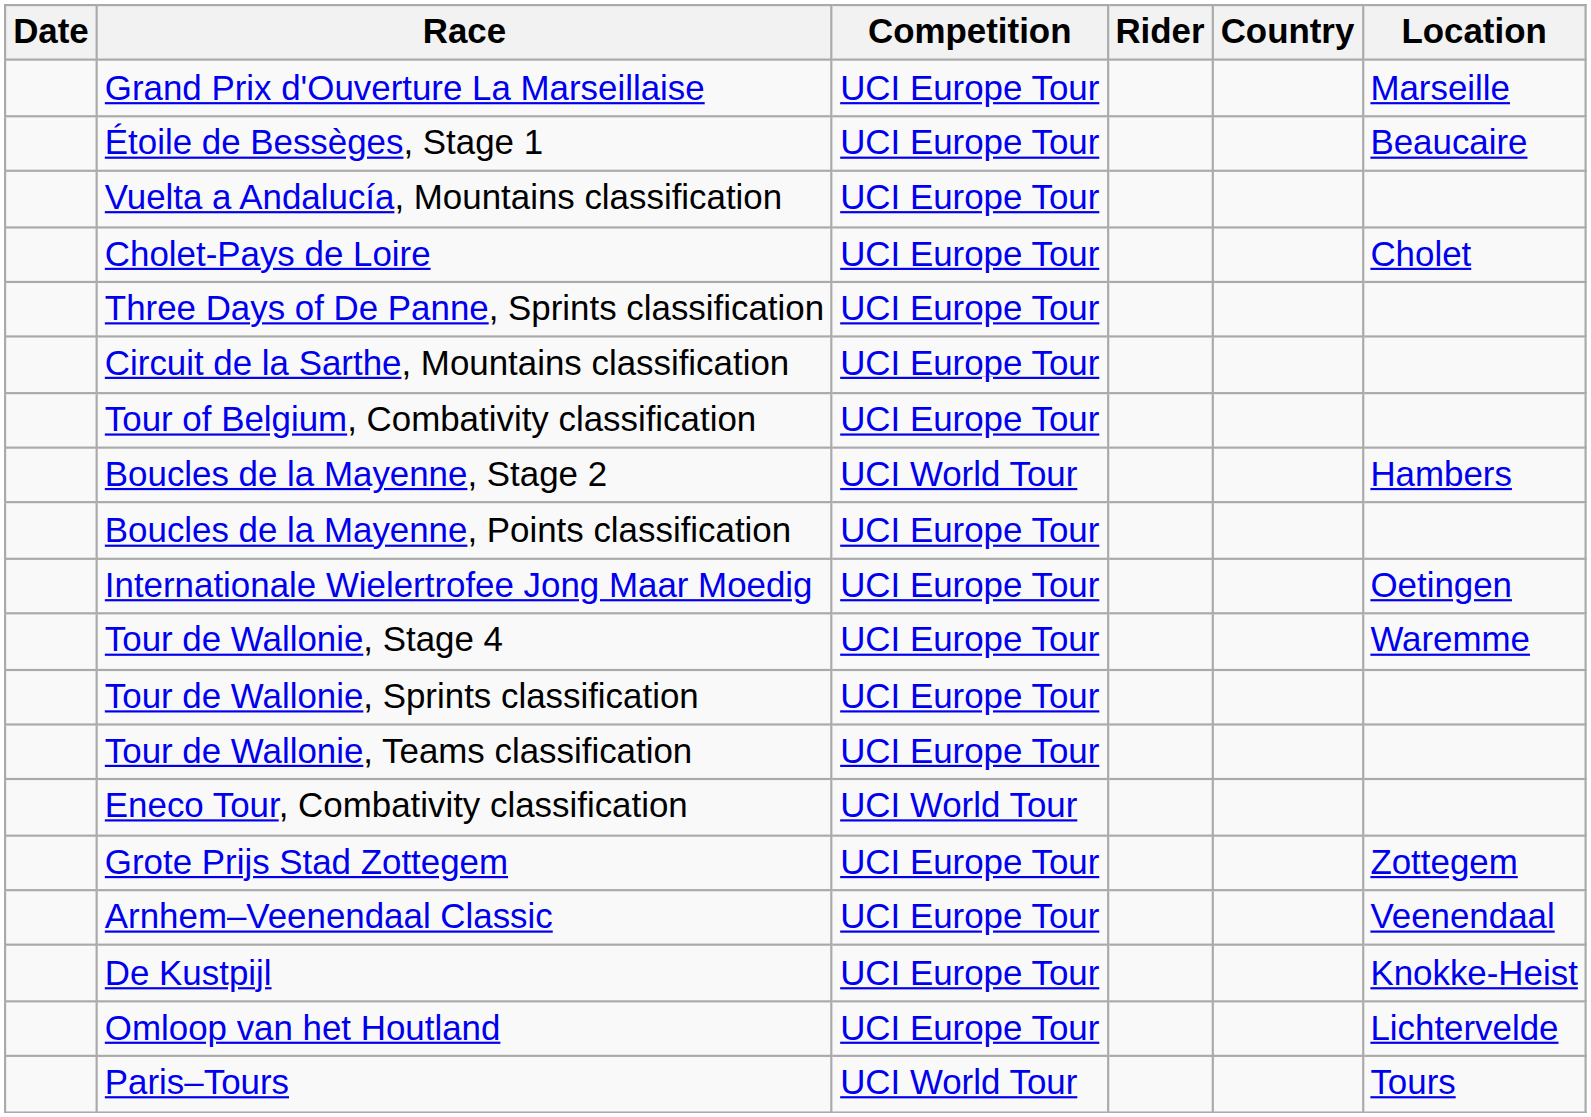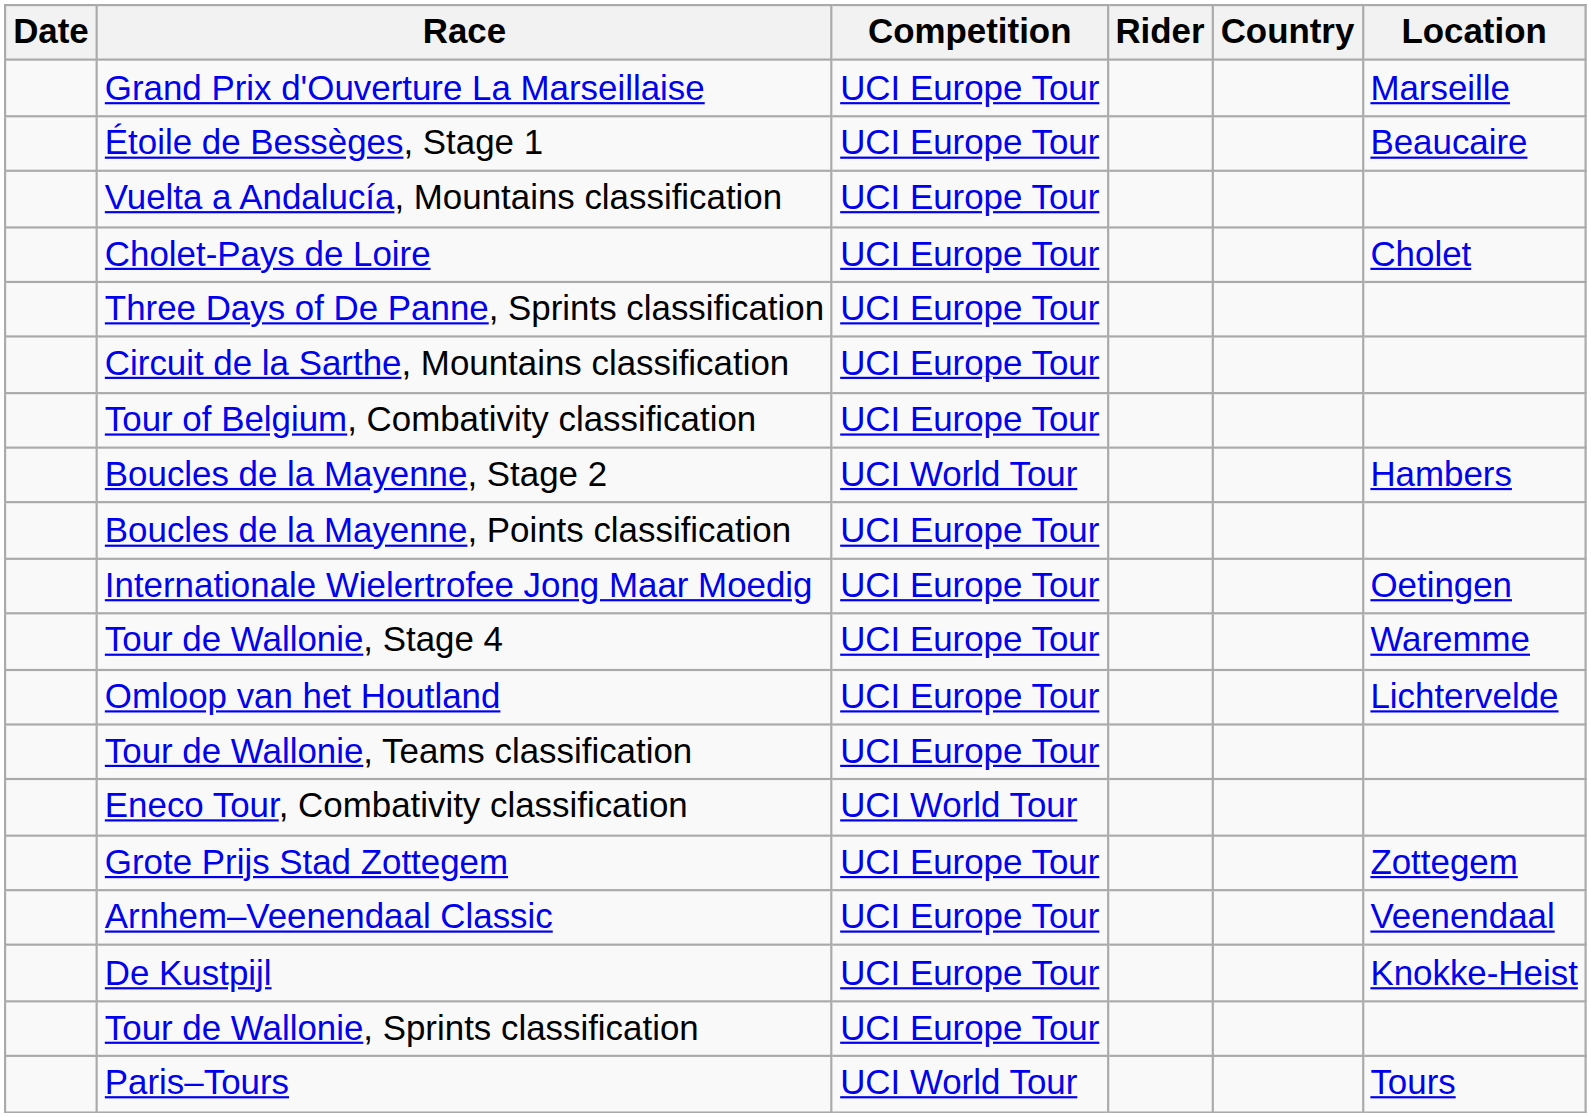rows swapped: Tour de Wallonie, Sprints classification <-> Omloop van het Houtland
